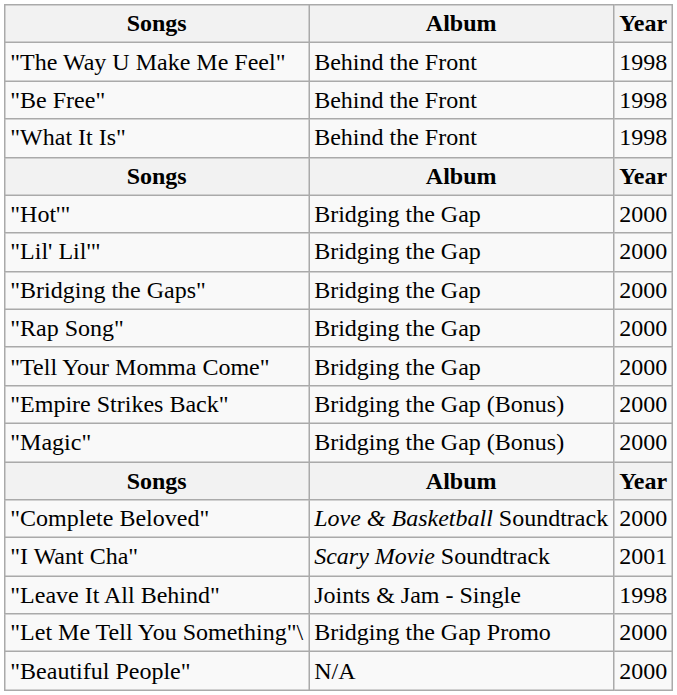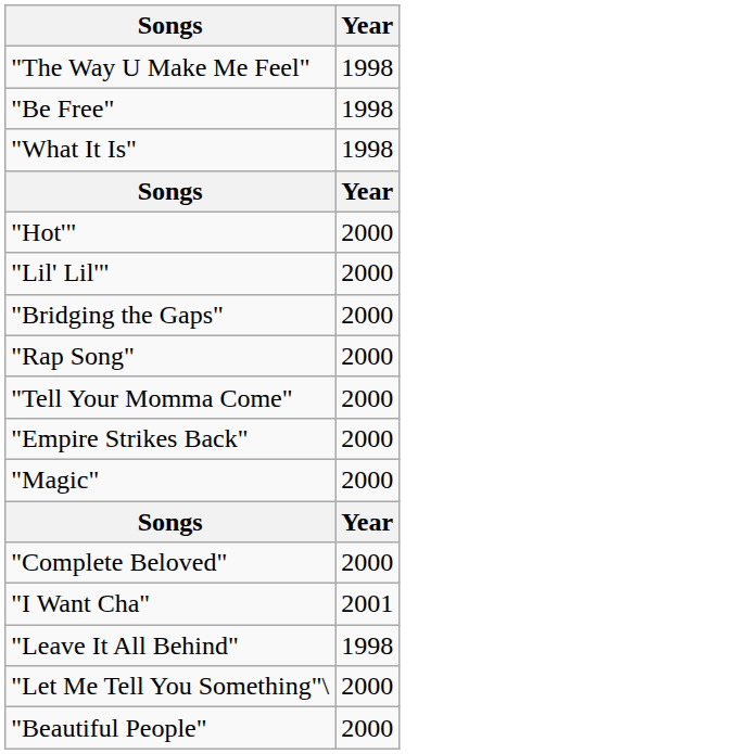- column: Album | Behind the Front | Behind the Front | Behind the Front | Album | Bridging the Gap | Bridging the Gap | Bridging the Gap | Bridging the Gap | Bridging the Gap | Bridging the Gap (Bonus) | Bridging the Gap (Bonus) | Album | Love & Basketball Soundtrack | Scary Movie Soundtrack | Joints & Jam - Single | Bridging the Gap Promo | N/A
